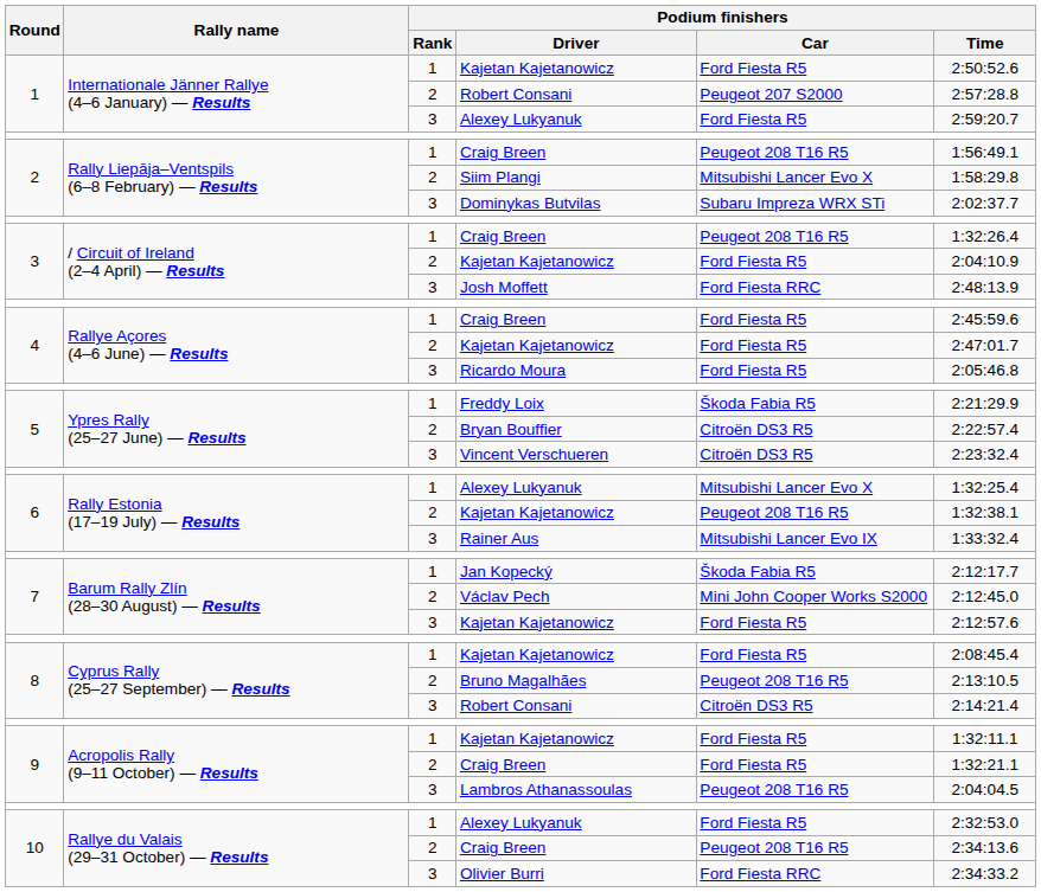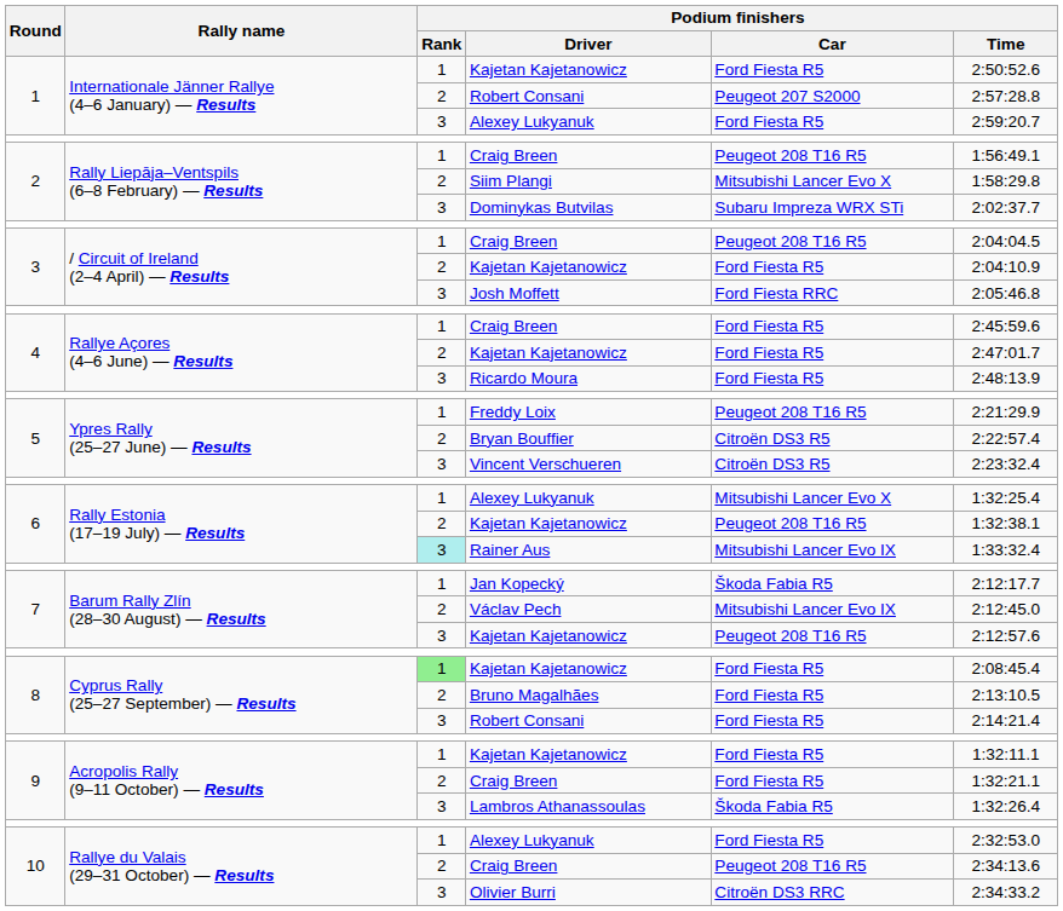3 / Craig Breen | Podium finishers / Time: 1:32:26.4 -> 2:04:04.5
Josh Moffett | Podium finishers / Time: 2:48:13.9 -> 2:05:46.8
Ricardo Moura | Podium finishers / Time: 2:05:46.8 -> 2:48:13.9
Freddy Loix | Podium finishers / Car: Škoda Fabia R5 -> Peugeot 208 T16 R5
Rainer Aus | Podium finishers / Rank: no background -> paleturquoise background
Václav Pech | Podium finishers / Car: Mini John Cooper Works S2000 -> Mitsubishi Lancer Evo IX
7 / Kajetan Kajetanowicz | Podium finishers / Car: Ford Fiesta R5 -> Peugeot 208 T16 R5
8 / Kajetan Kajetanowicz | Podium finishers / Rank: no background -> lightgreen background
Bruno Magalhães | Podium finishers / Car: Peugeot 208 T16 R5 -> Ford Fiesta R5
8 / Robert Consani | Podium finishers / Car: Citroën DS3 R5 -> Ford Fiesta R5
Lambros Athanassoulas | Podium finishers / Car: Peugeot 208 T16 R5 -> Škoda Fabia R5
Lambros Athanassoulas | Podium finishers / Time: 2:04:04.5 -> 1:32:26.4
Olivier Burri | Podium finishers / Car: Ford Fiesta RRC -> Citroën DS3 RRC
